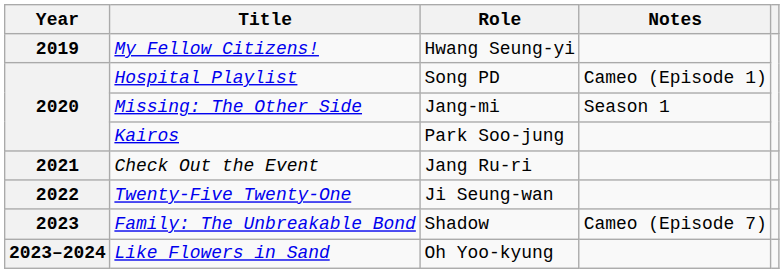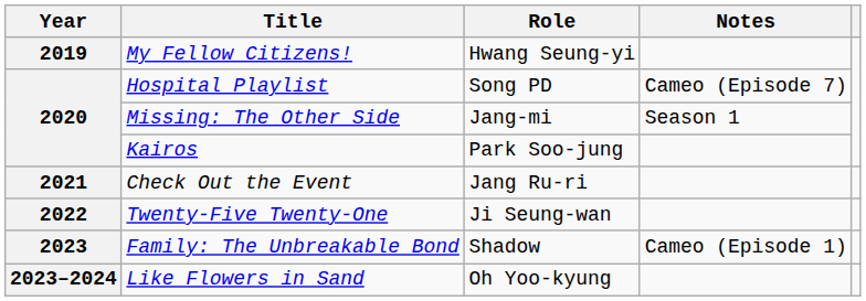Hospital Playlist | Notes: Cameo (Episode 1) -> Cameo (Episode 7)
Family: The Unbreakable Bond | Notes: Cameo (Episode 7) -> Cameo (Episode 1)
